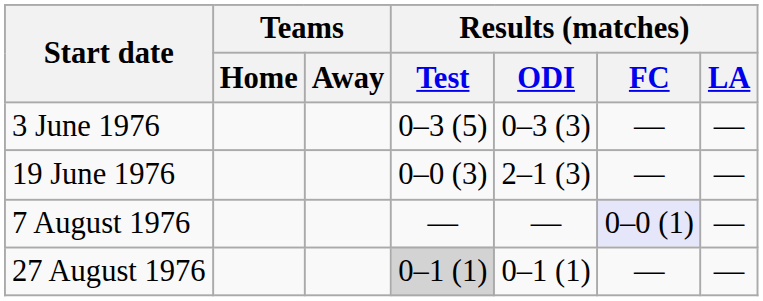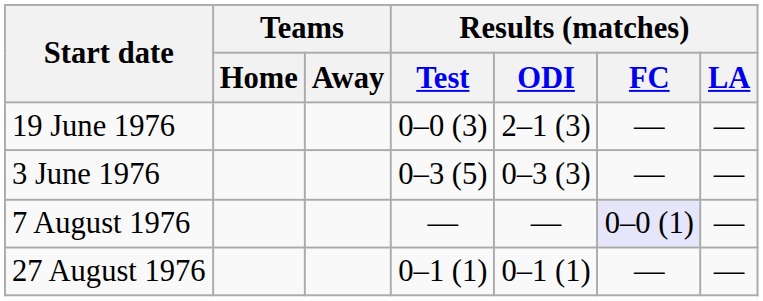rows swapped: 3 June 1976 <-> 19 June 1976
27 August 1976 | Results (matches) / Test: lightgrey background -> no background
